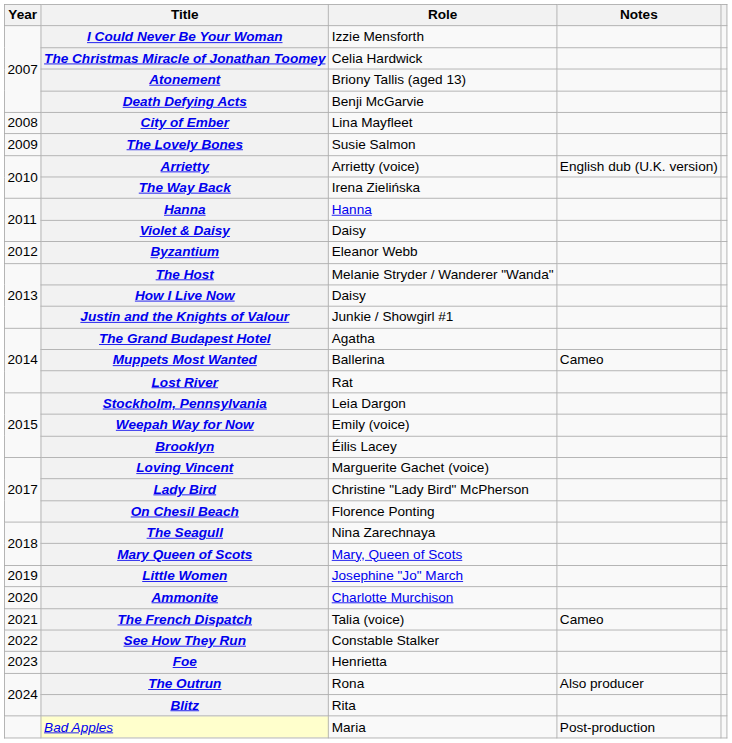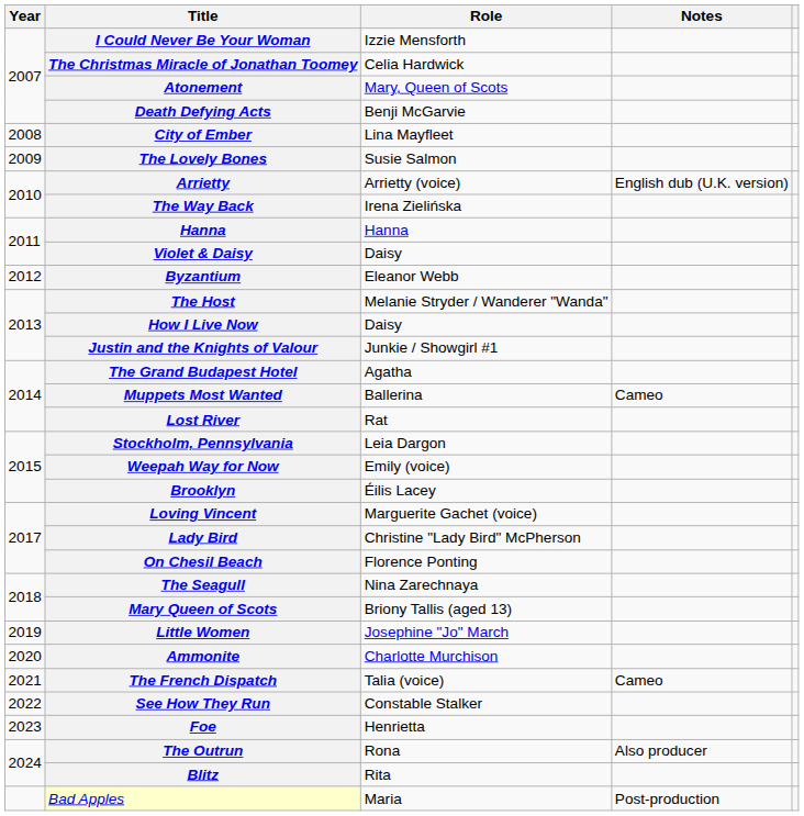Atonement | Role: Briony Tallis (aged 13) -> Mary, Queen of Scots
Mary Queen of Scots | Role: Mary, Queen of Scots -> Briony Tallis (aged 13)
